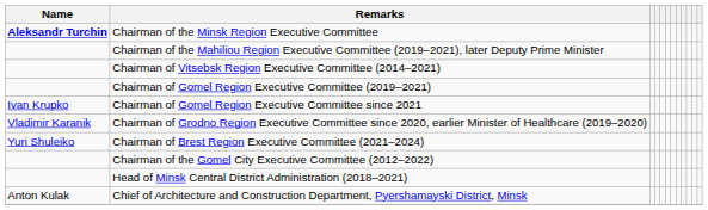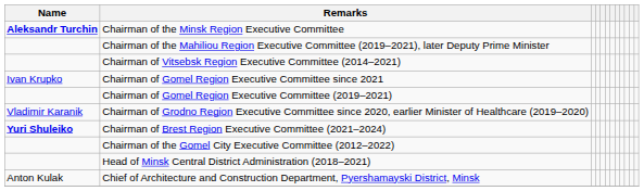rows swapped: Chairman of Gomel Region Executive Committee since 2021 <-> Chairman of Gomel Region Executive Committee (2019–2021)
Chairman of Brest Region Executive Committee (2021–2024) | Name: normal -> bold
